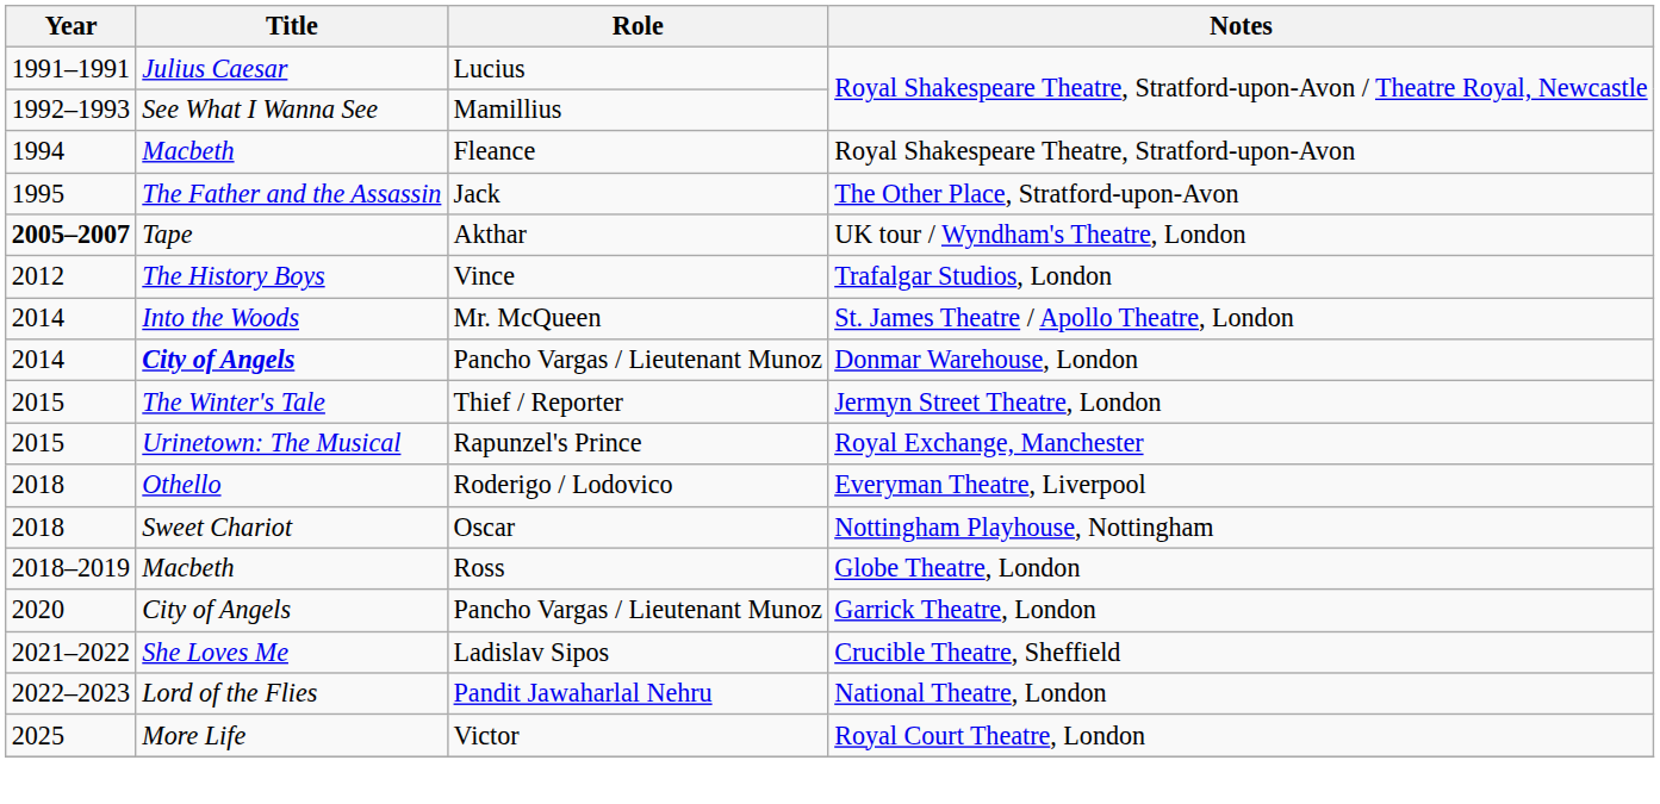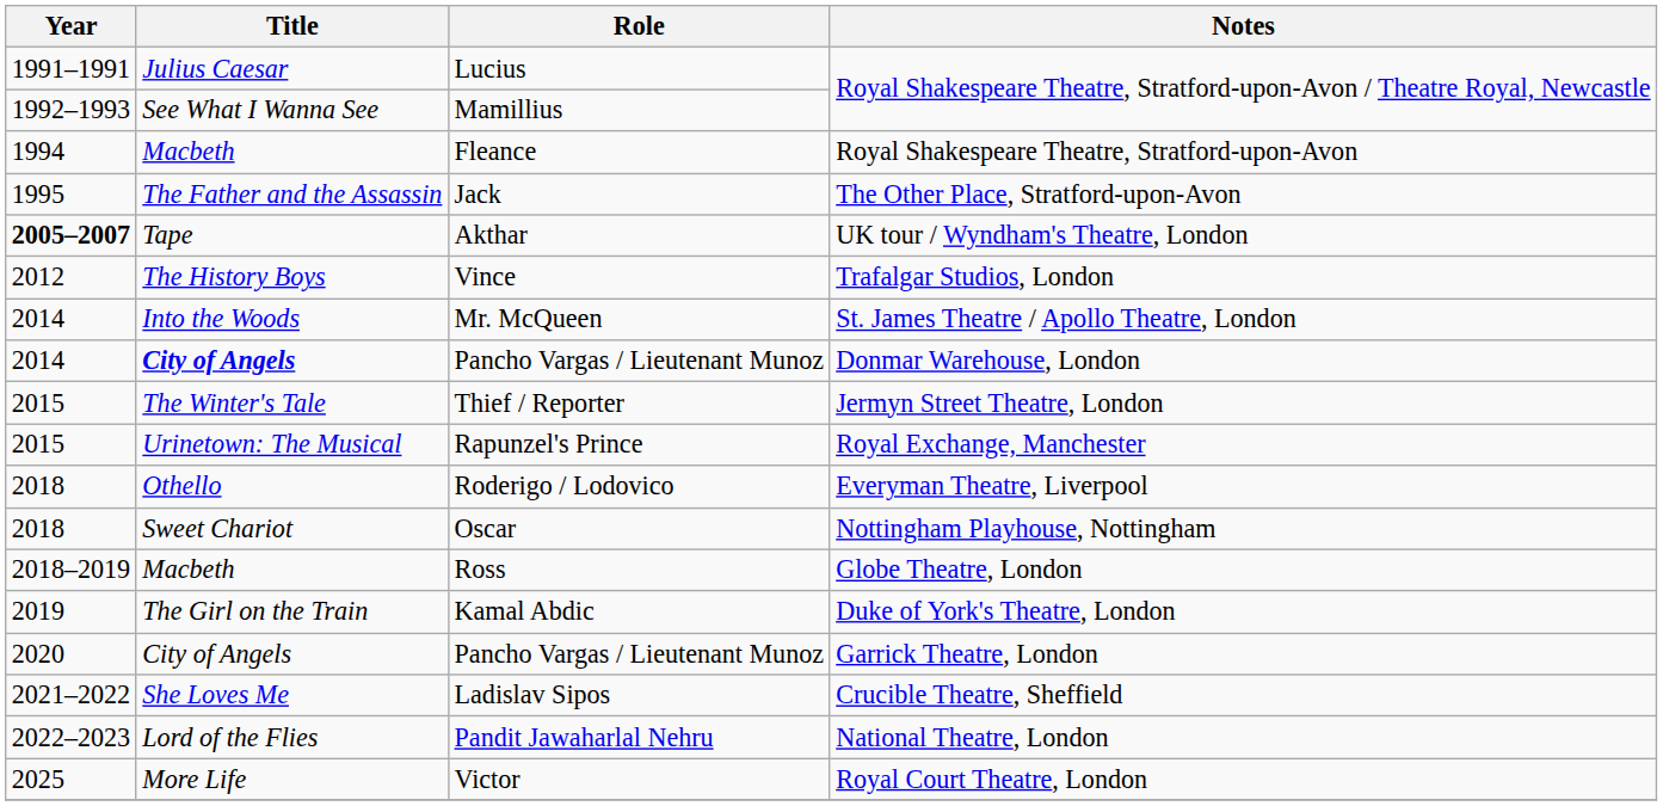+ row: 2019 | The Girl on the Train | Kamal Abdic | Duke of York's Theatre, London
